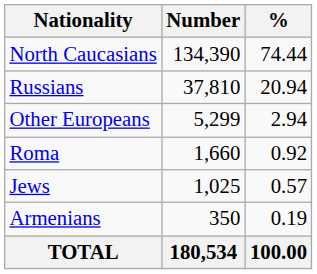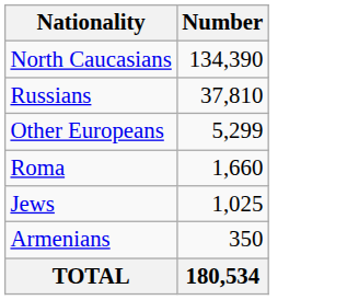- column: % | 74.44 | 20.94 | 2.94 | 0.92 | 0.57 | 0.19 | 100.00
